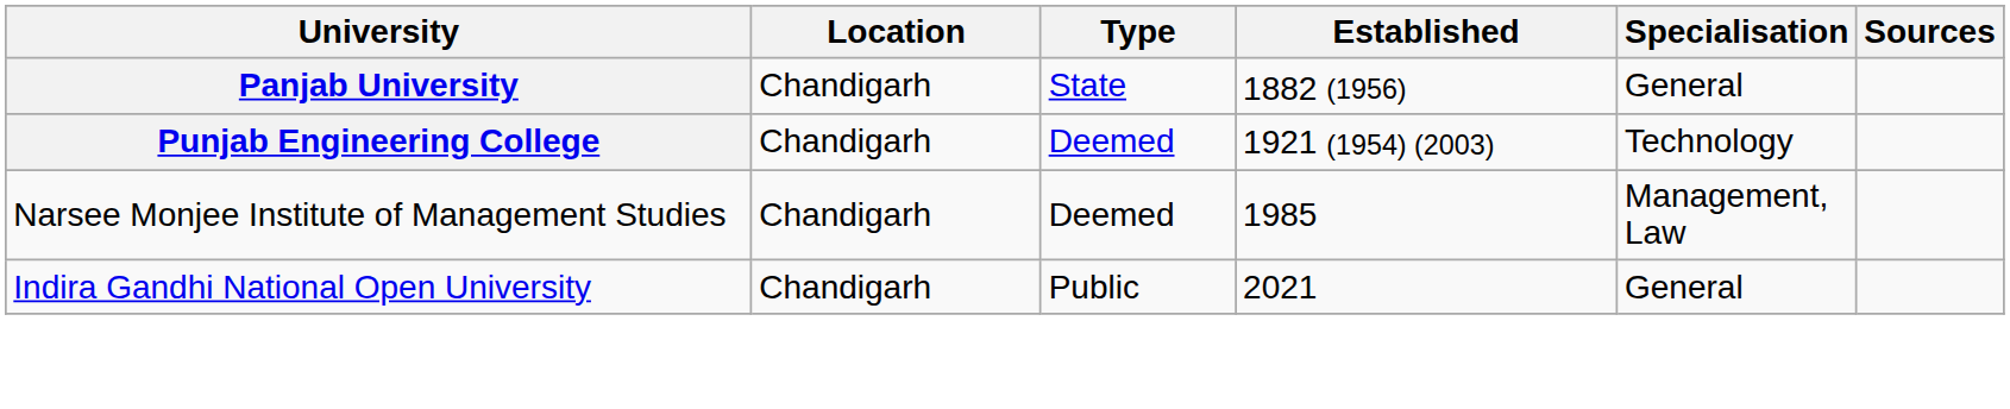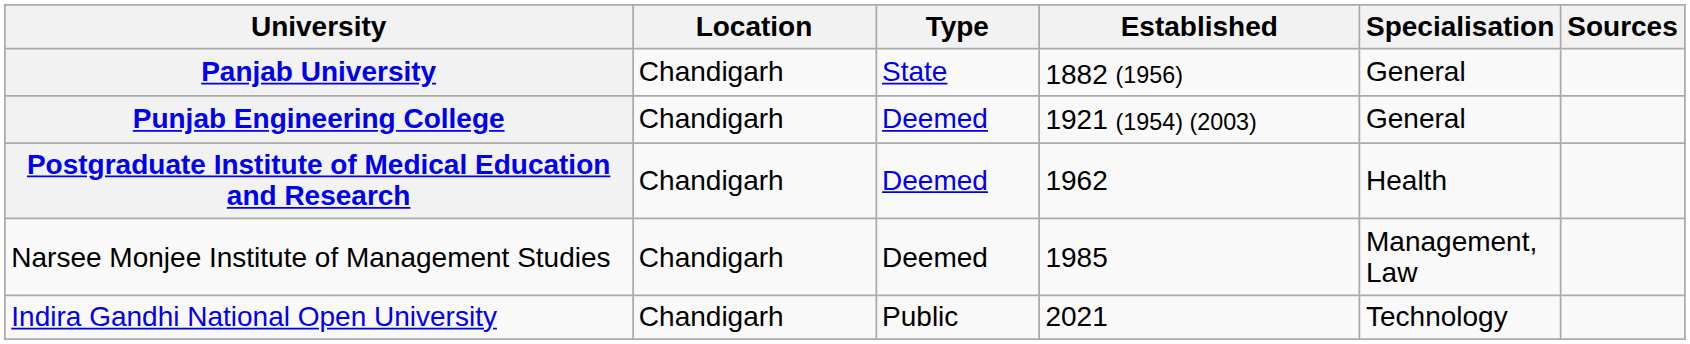Punjab Engineering College | Specialisation: Technology -> General
+ row: Postgraduate Institute of Medical Education and Research | Chandigarh | Deemed | 1962 | Health
Indira Gandhi National Open University | Specialisation: General -> Technology
